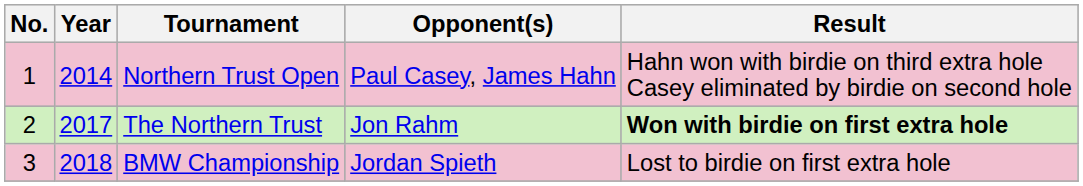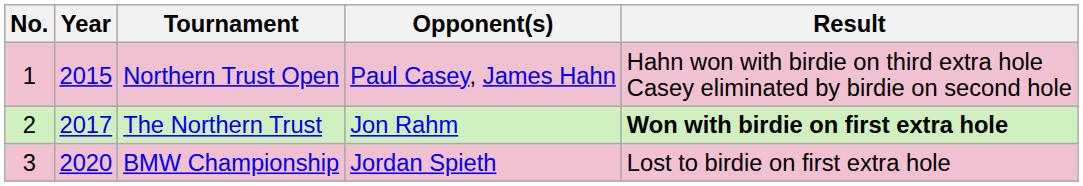Northern Trust Open | Year: 2014 -> 2015
BMW Championship | Year: 2018 -> 2020
